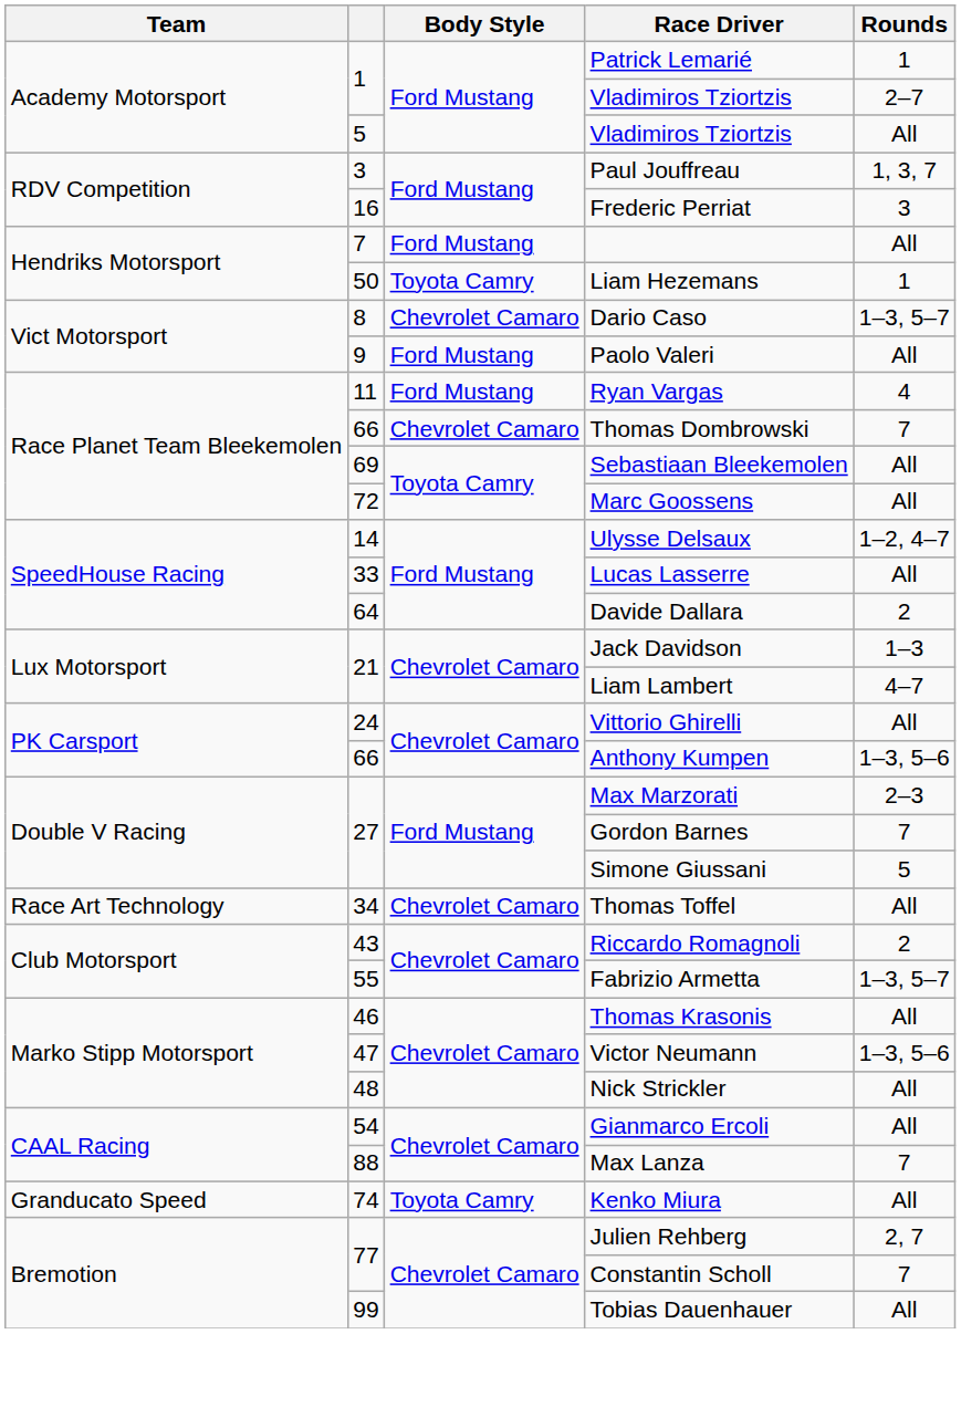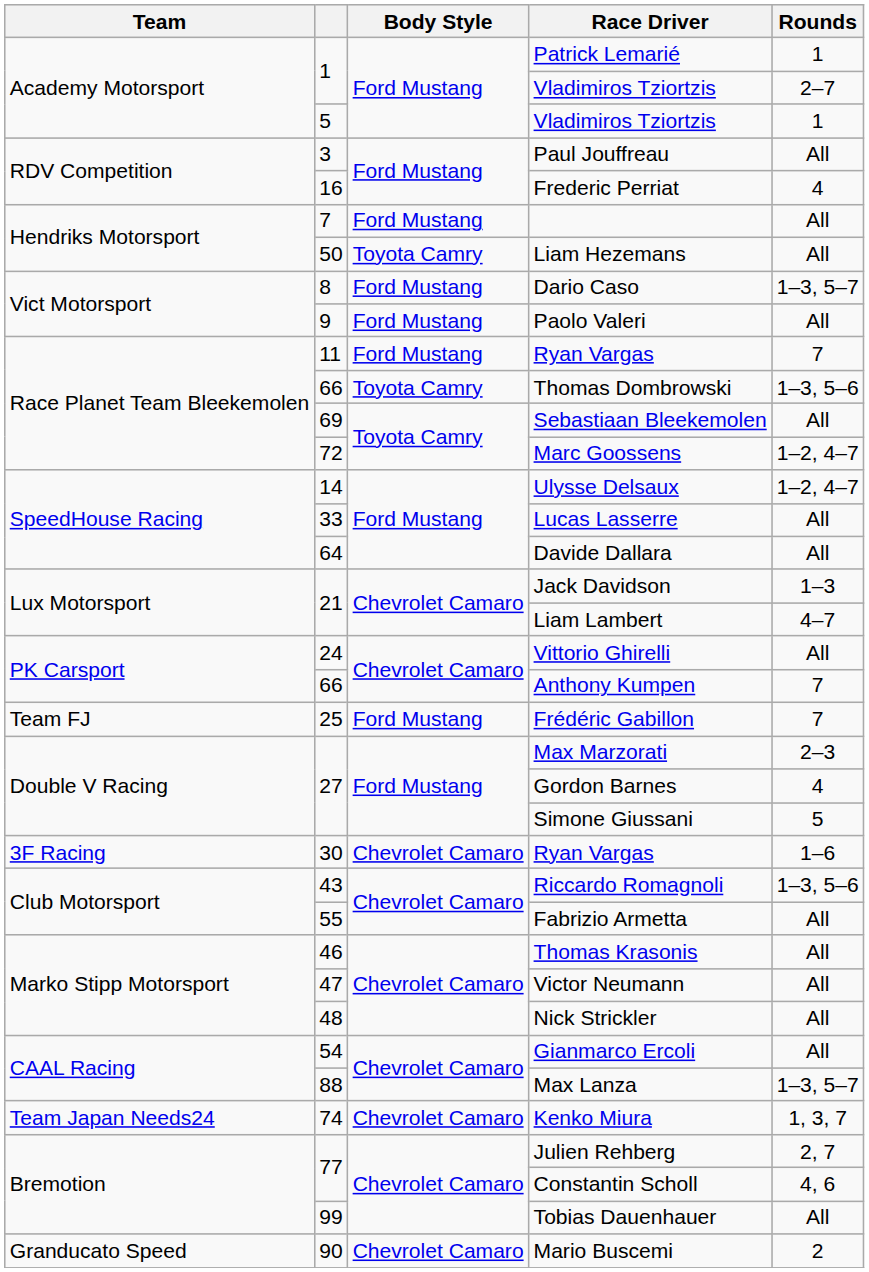5 / Vladimiros Tziortzis | Rounds: All -> 1
Paul Jouffreau | Rounds: 1, 3, 7 -> All
Frederic Perriat | Rounds: 3 -> 4
Liam Hezemans | Rounds: 1 -> All
Dario Caso | Body Style: Chevrolet Camaro -> Ford Mustang
11 / Ryan Vargas | Rounds: 4 -> 7
Thomas Dombrowski | Body Style: Chevrolet Camaro -> Toyota Camry
Thomas Dombrowski | Rounds: 7 -> 1–3, 5–6
Marc Goossens | Rounds: All -> 1–2, 4–7
Davide Dallara | Rounds: 2 -> All
Anthony Kumpen | Rounds: 1–3, 5–6 -> 7
+ row: Team FJ | 25 | Ford Mustang | Frédéric Gabillon | 7
Gordon Barnes | Rounds: 7 -> 4
+ row: 3F Racing | 30 | Chevrolet Camaro | Ryan Vargas | 1–6
- row: Race Art Technology | 34 | Chevrolet Camaro | Thomas Toffel | All
Riccardo Romagnoli | Rounds: 2 -> 1–3, 5–6
Fabrizio Armetta | Rounds: 1–3, 5–7 -> All
Victor Neumann | Rounds: 1–3, 5–6 -> All
Max Lanza | Rounds: 7 -> 1–3, 5–7
Kenko Miura | Team: Granducato Speed -> Team Japan Needs24
Kenko Miura | Body Style: Toyota Camry -> Chevrolet Camaro
Kenko Miura | Rounds: All -> 1, 3, 7
Constantin Scholl | Rounds: 7 -> 4, 6
+ row: Granducato Speed | 90 | Chevrolet Camaro | Mario Buscemi | 2
